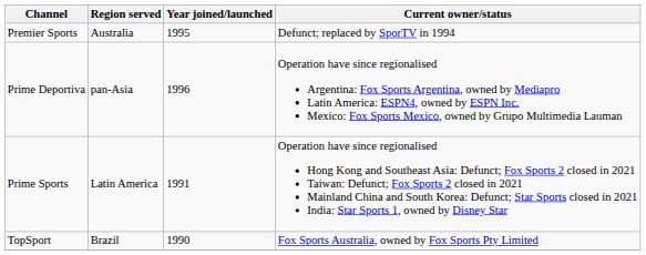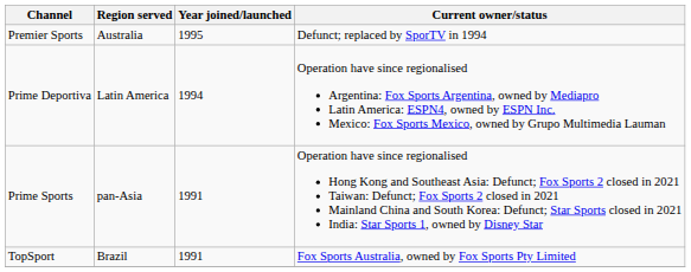Prime Deportiva | Region served: pan-Asia -> Latin America
Prime Deportiva | Year joined/launched: 1996 -> 1994
Prime Sports | Region served: Latin America -> pan-Asia
TopSport | Year joined/launched: 1990 -> 1991
